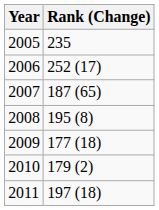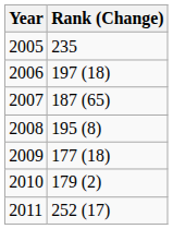2006 | Rank (Change): 252 (17) -> 197 (18)
2011 | Rank (Change): 197 (18) -> 252 (17)
